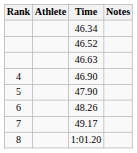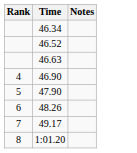- column: Athlete
